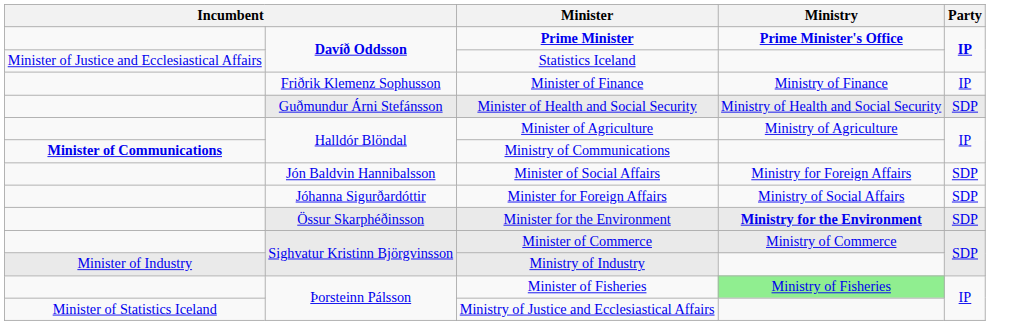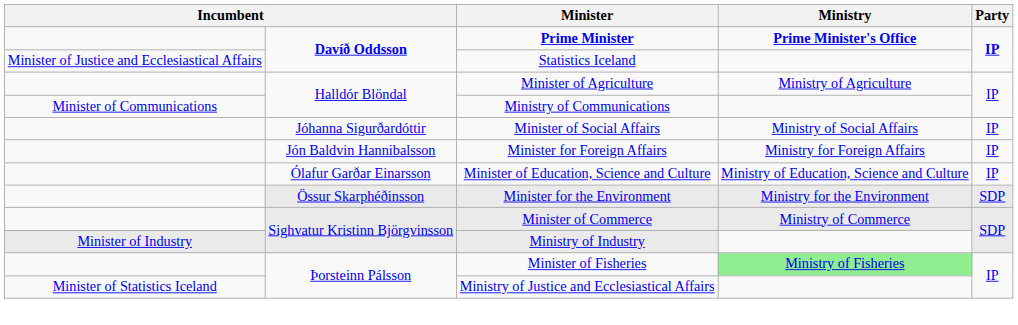- row: Friðrik Klemenz Sophusson | Minister of Finance | Ministry of Finance | IP
- row: Guðmundur Árni Stefánsson | Minister of Health and Social Security | Ministry of Health and Social Security | SDP
Ministry of Communications | column 1: bold -> normal
Minister of Social Affairs | column 2: Jón Baldvin Hannibalsson -> Jóhanna Sigurðardóttir
Minister of Social Affairs | Ministry: Ministry for Foreign Affairs -> Ministry of Social Affairs
Minister of Social Affairs | Party: SDP -> IP
Minister for Foreign Affairs | column 2: Jóhanna Sigurðardóttir -> Jón Baldvin Hannibalsson
Minister for Foreign Affairs | Ministry: Ministry of Social Affairs -> Ministry for Foreign Affairs
Minister for Foreign Affairs | Party: SDP -> IP
+ row: Ólafur Garðar Einarsson | Minister of Education, Science and Culture | Ministry of Education, Science and Culture | IP
Minister for the Environment | Ministry: bold -> normal
